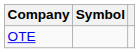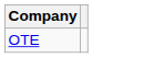- column: Symbol
